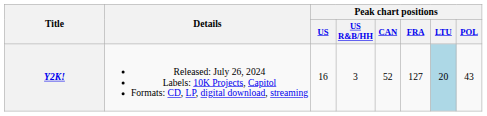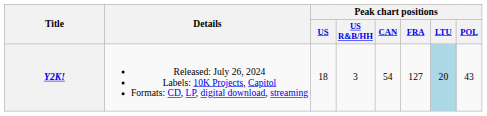Y2K! | Peak chart positions / US: 16 -> 18
Y2K! | Peak chart positions / CAN: 52 -> 54
